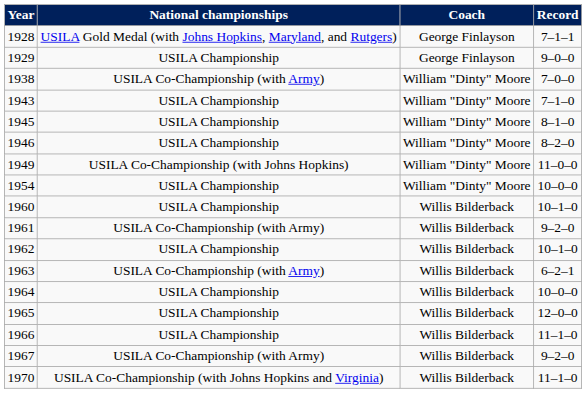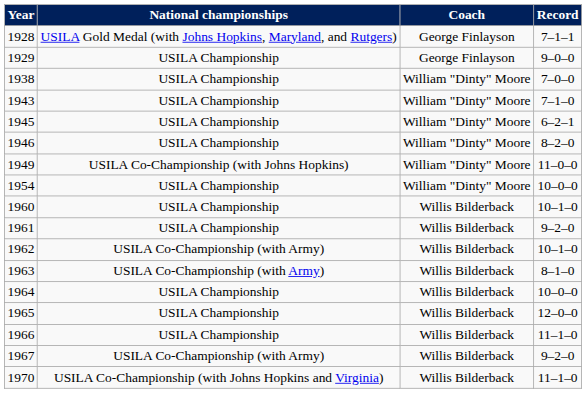1938 | National championships: USILA Co-Championship (with Army) -> USILA Championship
1945 | Record: 8–1–0 -> 6–2–1
1961 | National championships: USILA Co-Championship (with Army) -> USILA Championship
1962 | National championships: USILA Championship -> USILA Co-Championship (with Army)
1963 | Record: 6–2–1 -> 8–1–0
